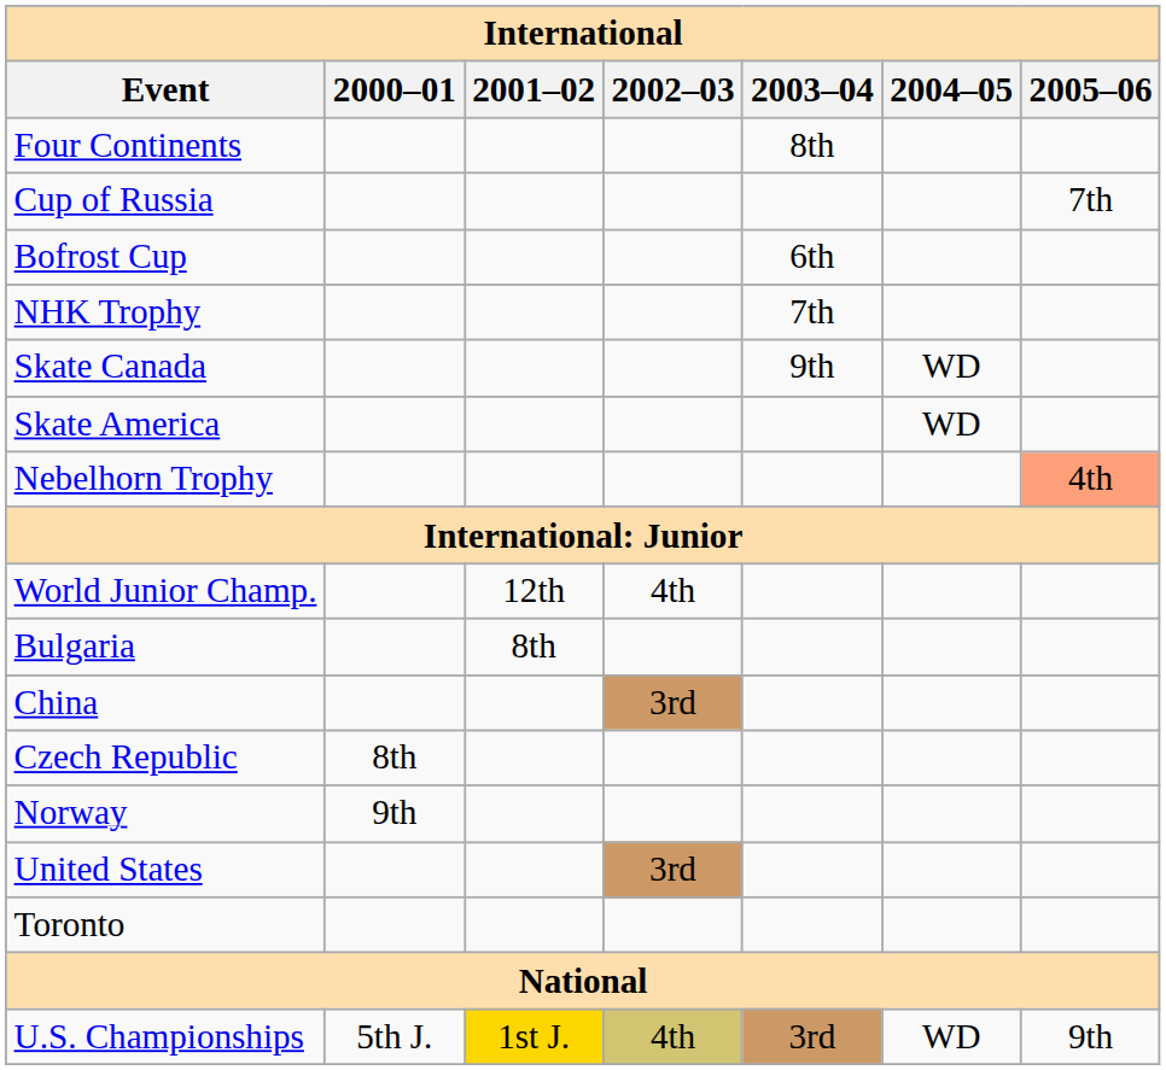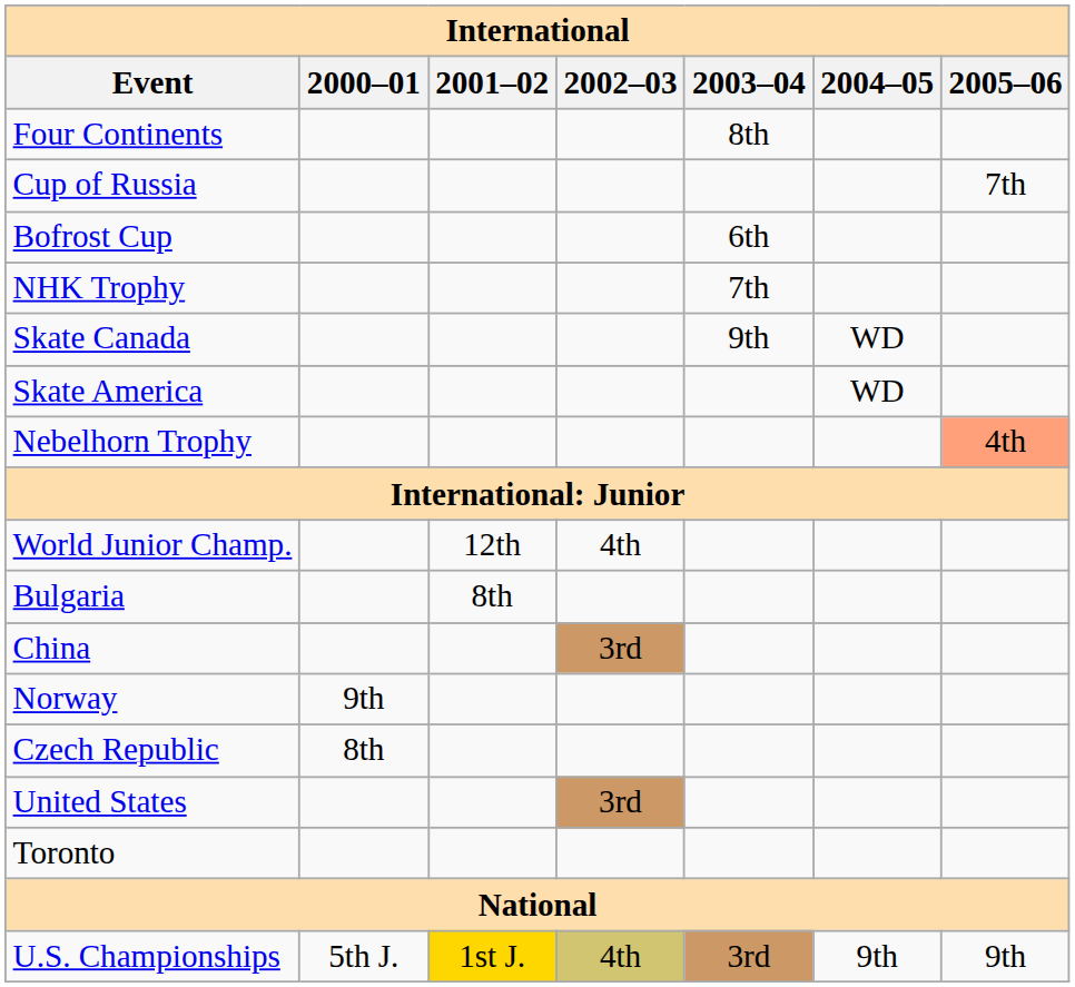rows swapped: Czech Republic <-> Norway
U.S. Championships | 2004–05: WD -> 9th
